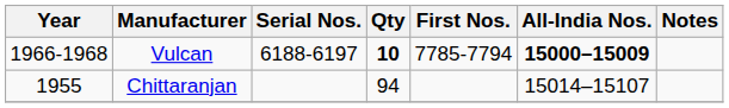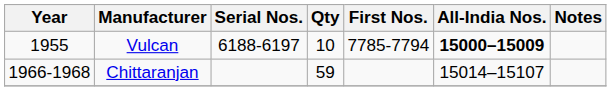Vulcan | Year: 1966-1968 -> 1955
Vulcan | Qty: bold -> normal
Chittaranjan | Year: 1955 -> 1966-1968
Chittaranjan | Qty: 94 -> 59
